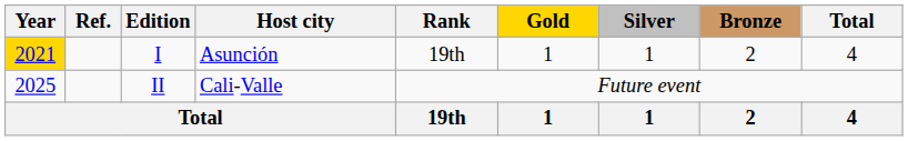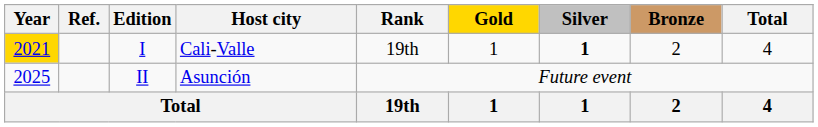I | Host city: Asunción -> Cali-Valle
I | Silver: normal -> bold
II | Host city: Cali-Valle -> Asunción
